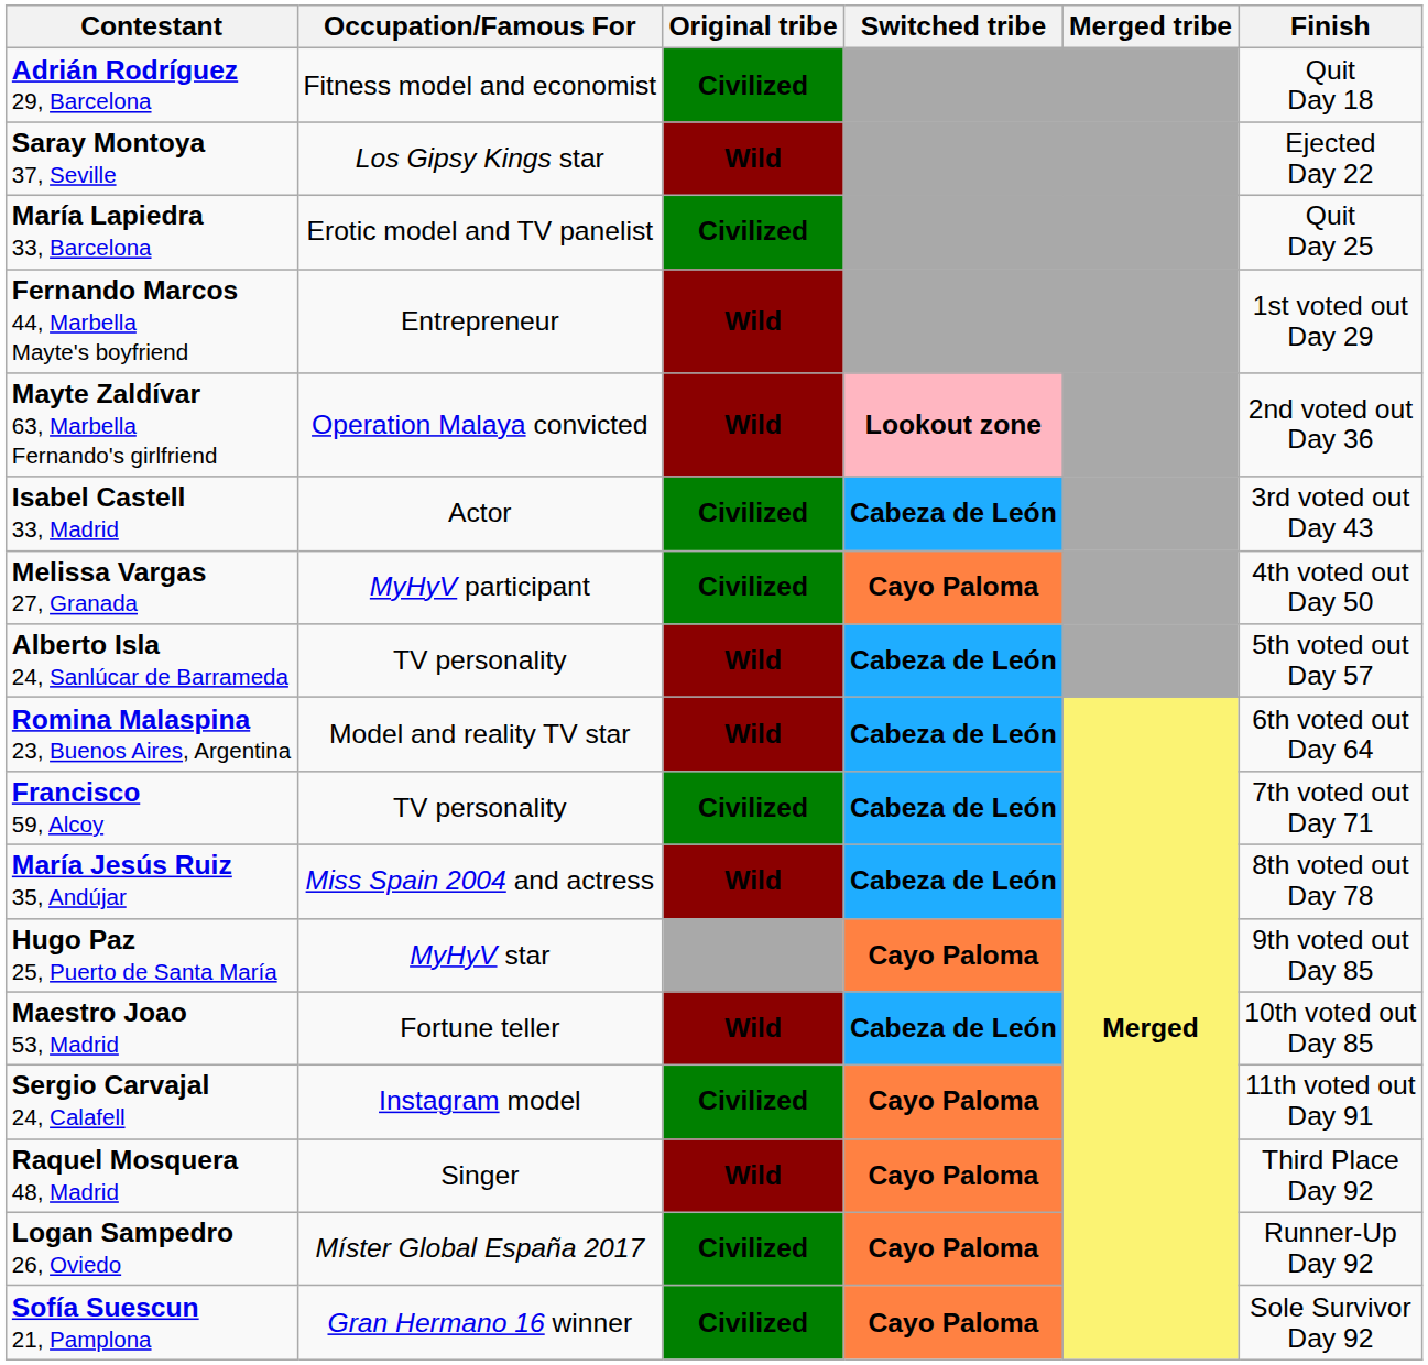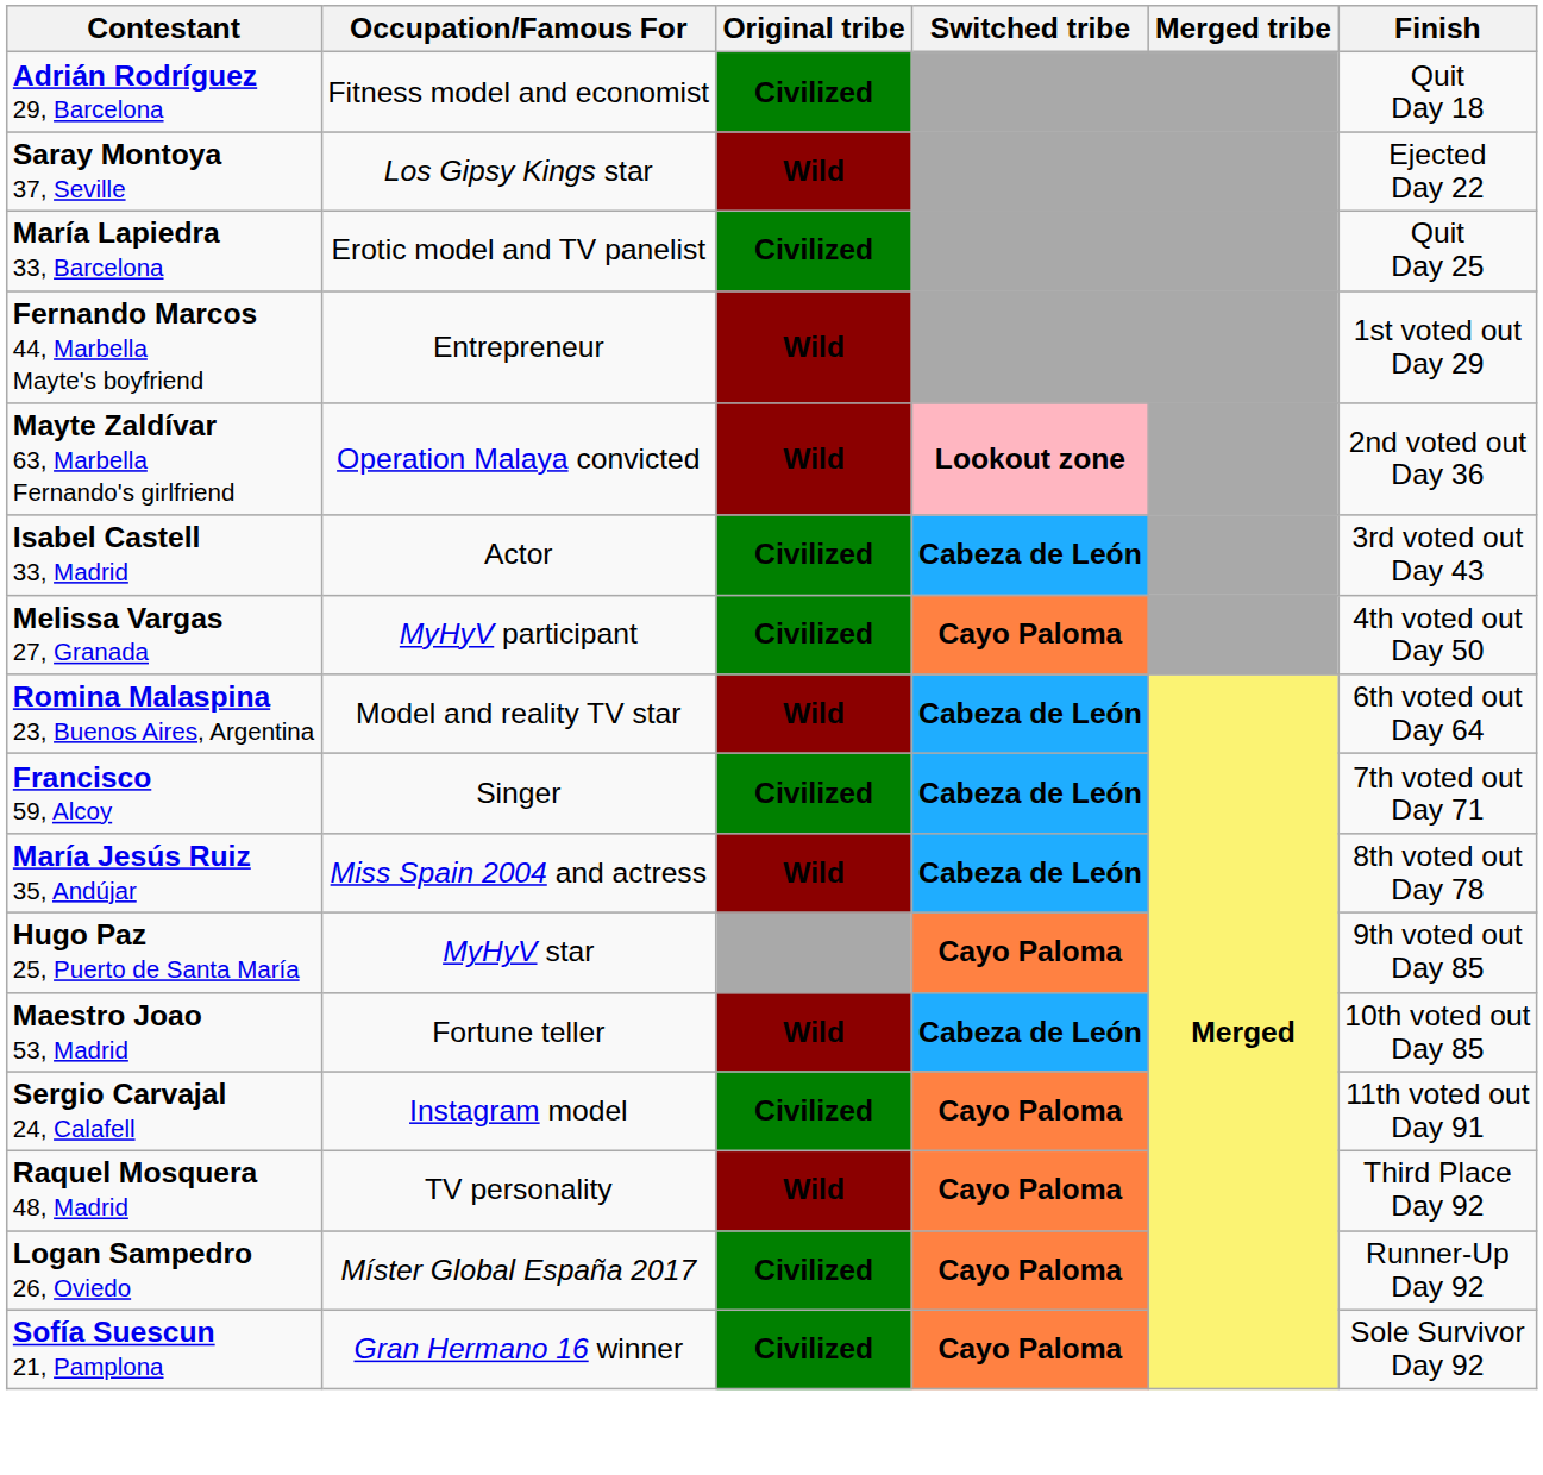- row: Alberto Isla 24, Sanlúcar de Barrameda | TV personality | Wild | Cabeza de León | 5th voted out Day 57
Francisco 59, Alcoy | Occupation/Famous For: TV personality -> Singer
Raquel Mosquera 48, Madrid | Occupation/Famous For: Singer -> TV personality
